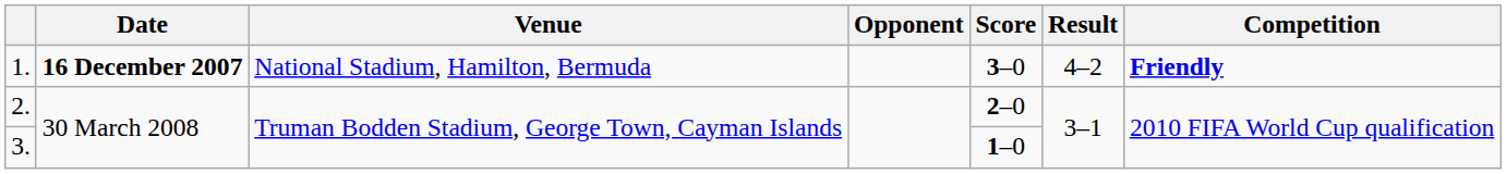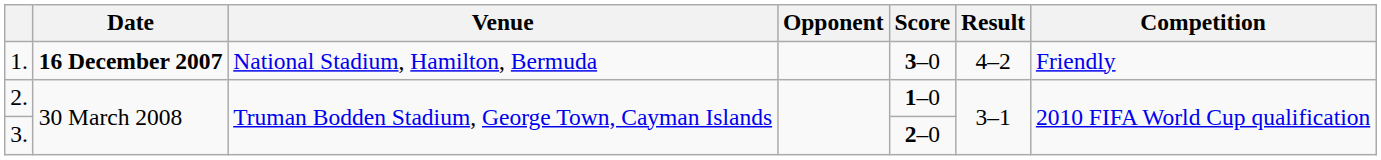1. | Competition: bold -> normal
2. | Score: 2–0 -> 1–0
3. | Score: 1–0 -> 2–0
